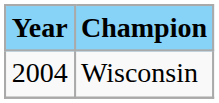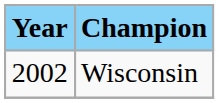Wisconsin | Year: 2004 -> 2002
